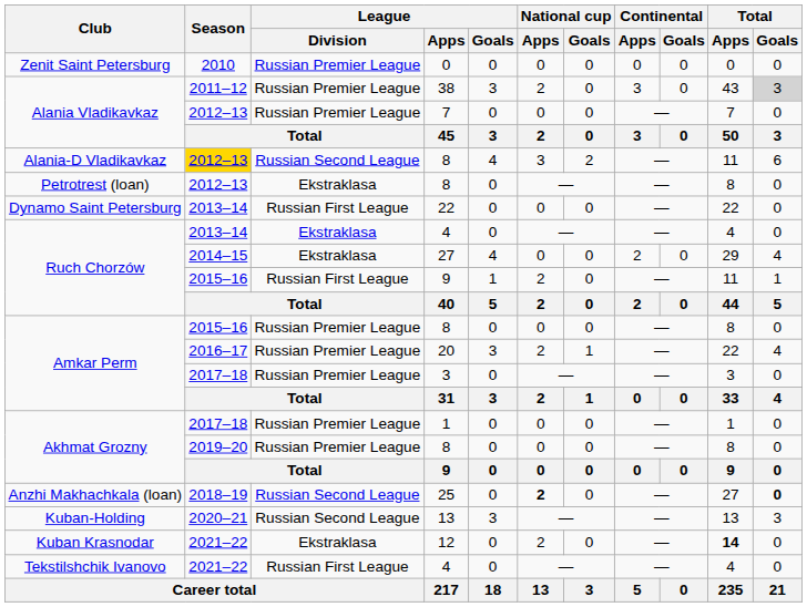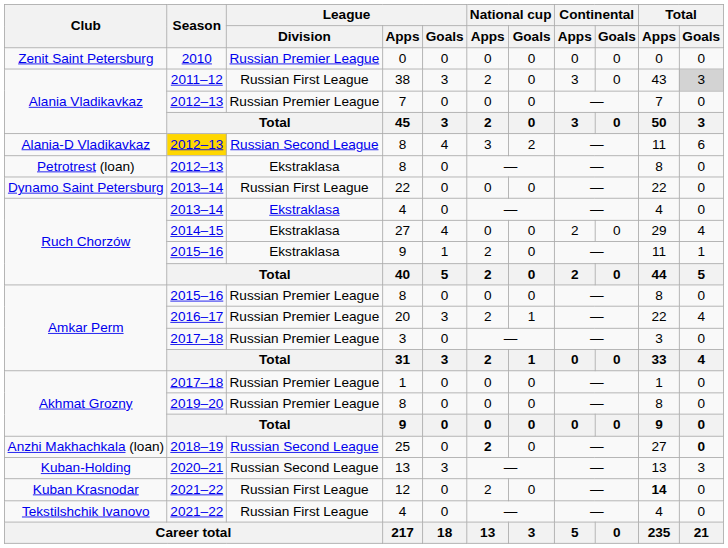38 | League / Division: Russian Premier League -> Russian First League
Ruch Chorzów / 9 | League / Division: Russian First League -> Ekstraklasa
12 | League / Division: Ekstraklasa -> Russian First League
